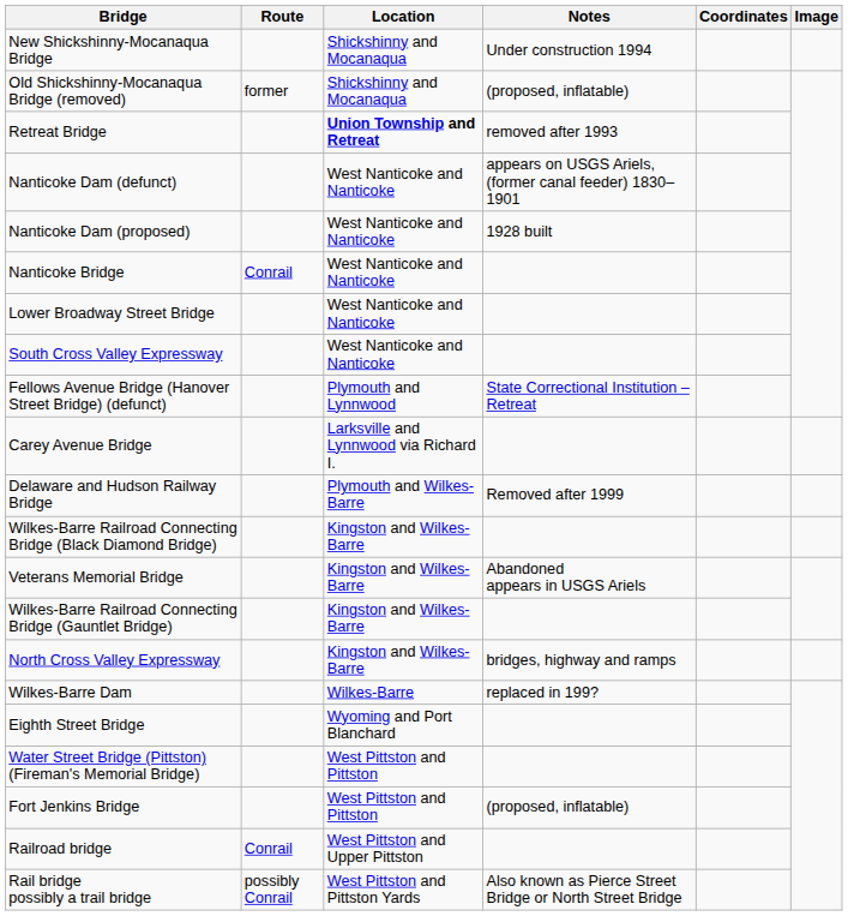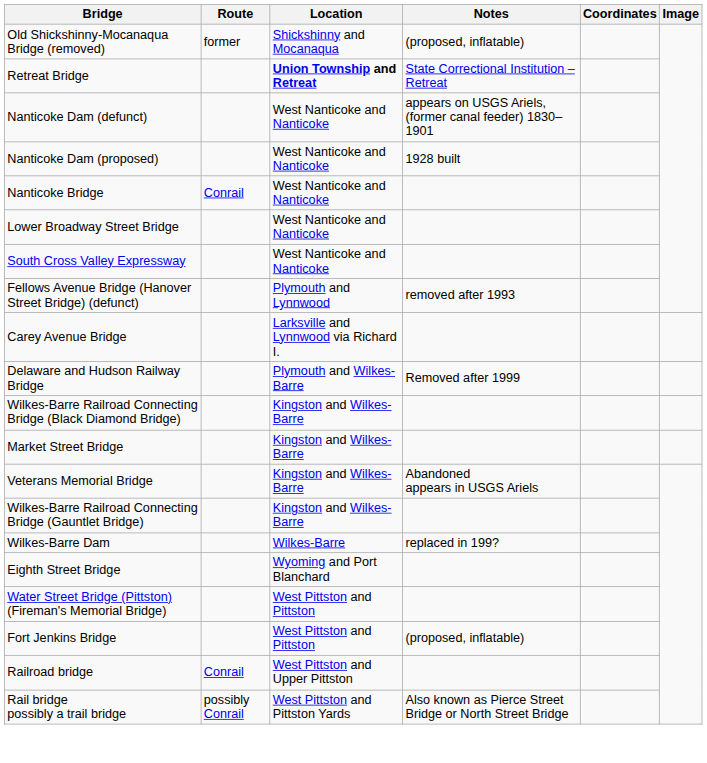- row: New Shickshinny-Mocanaqua Bridge | Shickshinny and Mocanaqua | Under construction 1994
Retreat Bridge | Notes: removed after 1993 -> State Correctional Institution – Retreat
Fellows Avenue Bridge (Hanover Street Bridge) (defunct) | Notes: State Correctional Institution – Retreat -> removed after 1993
+ row: Market Street Bridge | Kingston and Wilkes-Barre
- row: North Cross Valley Expressway | Kingston and Wilkes-Barre | bridges, highway and ramps
